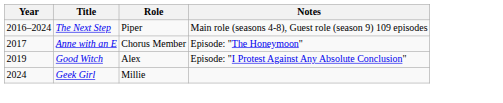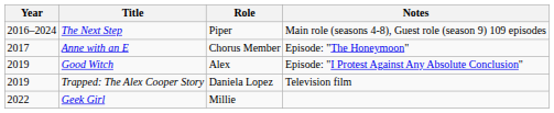+ row: 2019 | Trapped: The Alex Cooper Story | Daniela Lopez | Television film
Geek Girl | Year: 2024 -> 2022
